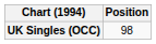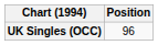UK Singles (OCC) | Position: 98 -> 96
